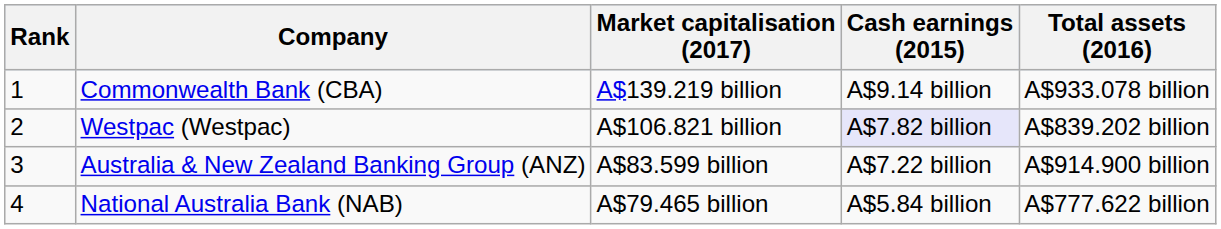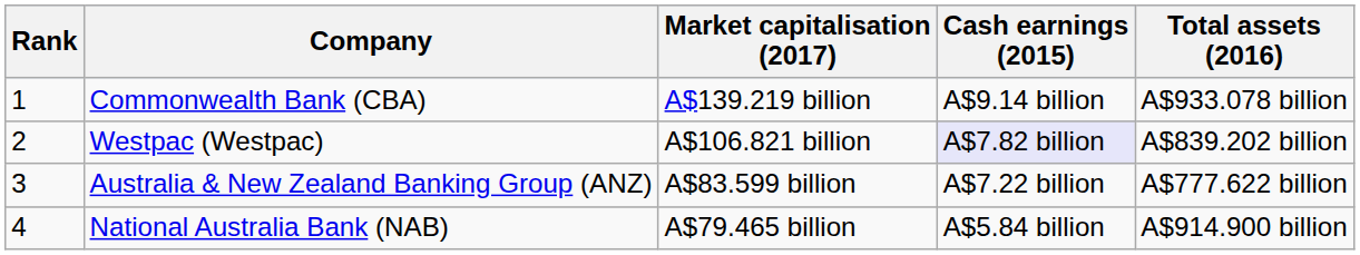Australia & New Zealand Banking Group (ANZ) | Total assets (2016): A$914.900 billion -> A$777.622 billion
National Australia Bank (NAB) | Total assets (2016): A$777.622 billion -> A$914.900 billion
